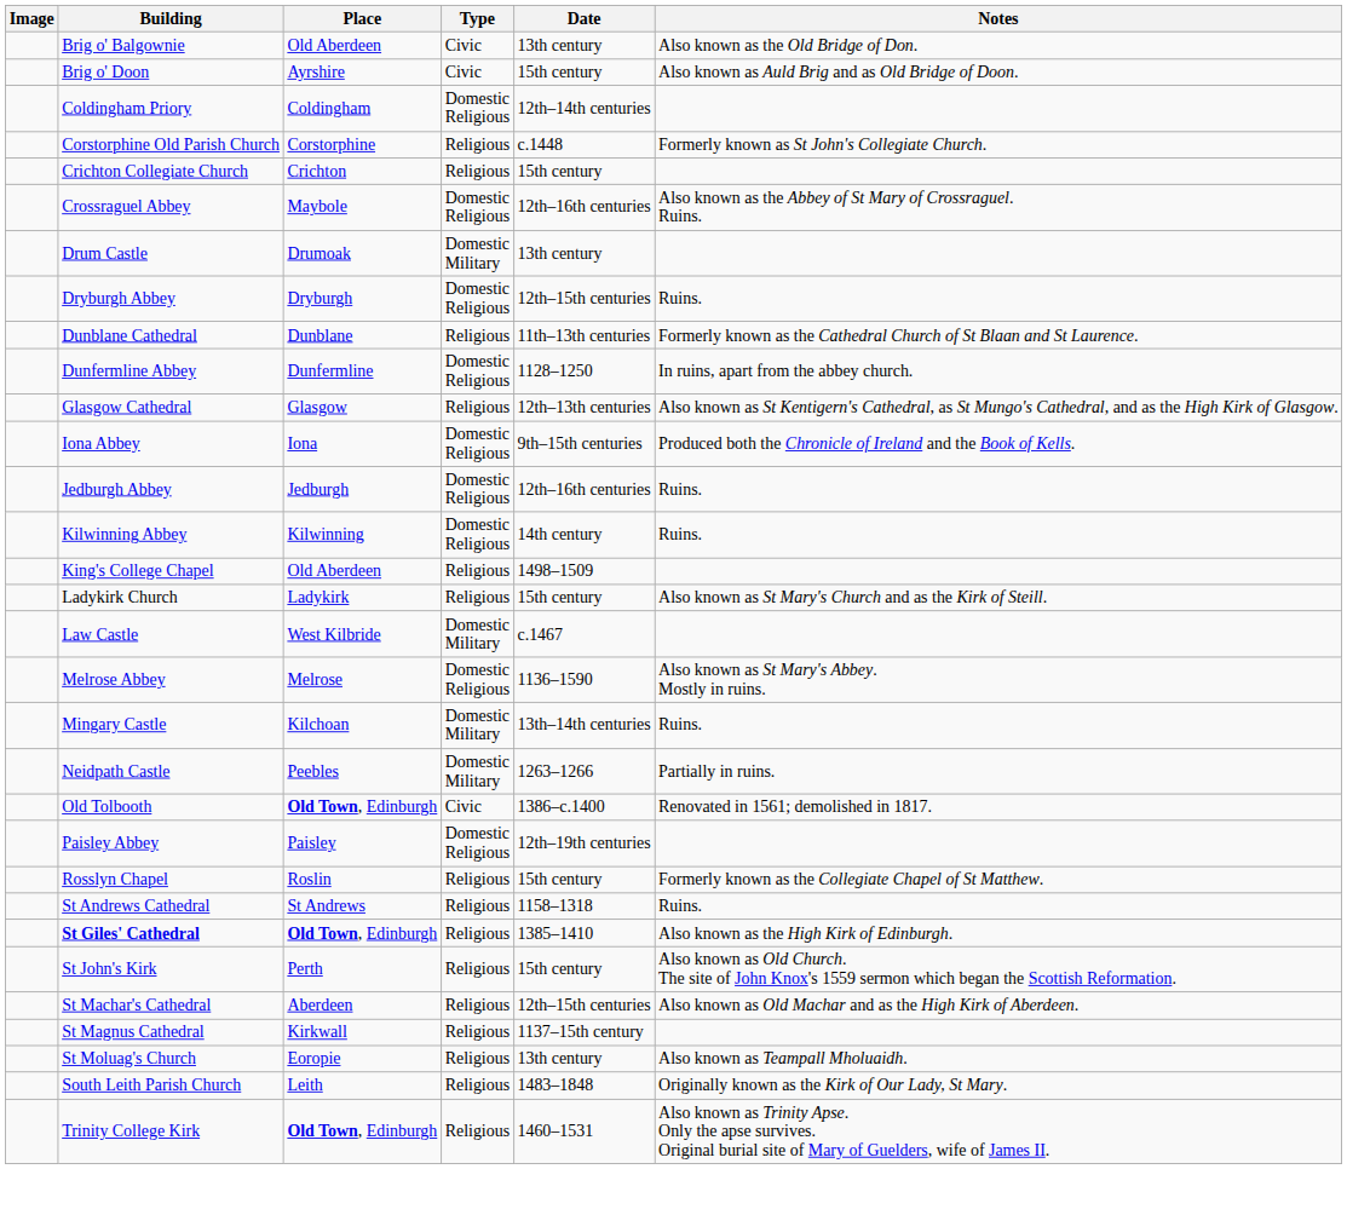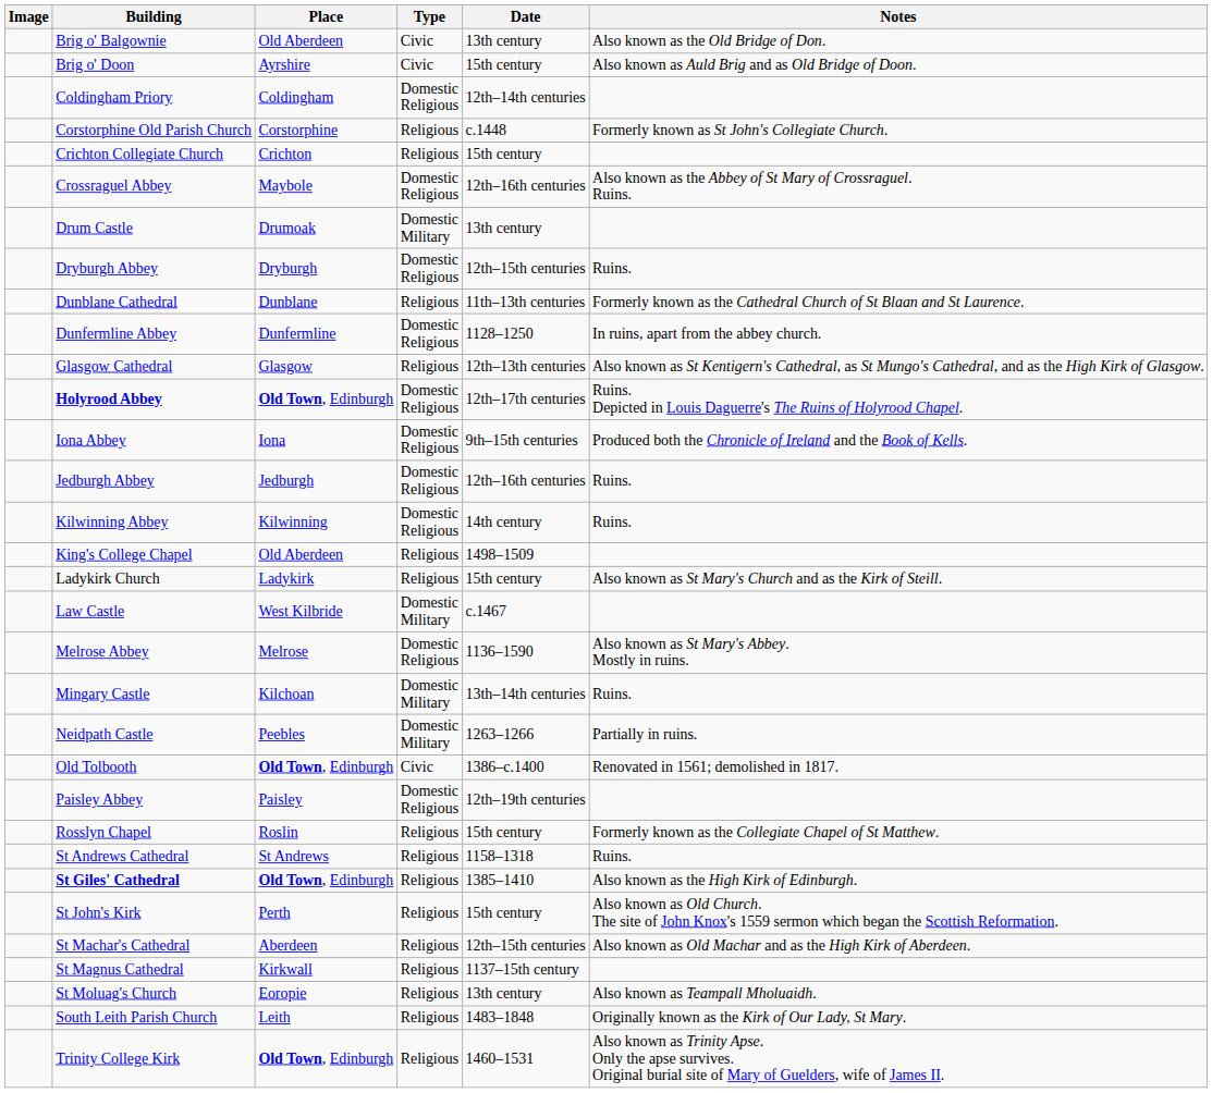+ row: Holyrood Abbey | Old Town, Edinburgh | Domestic Religious | 12th–17th centuries | Ruins. Depicted in Louis Daguerre's The Ruins of Holyrood Chapel.
